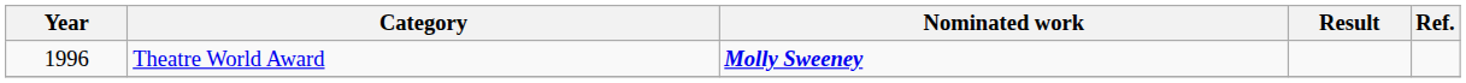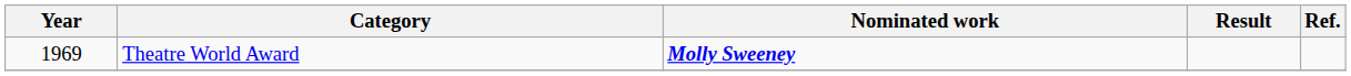Theatre World Award | Year: 1996 -> 1969
